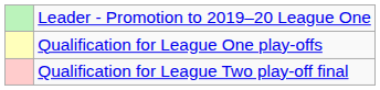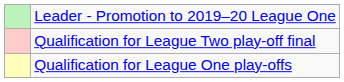rows swapped: Qualification for League One play-offs <-> Qualification for League Two play-off final
